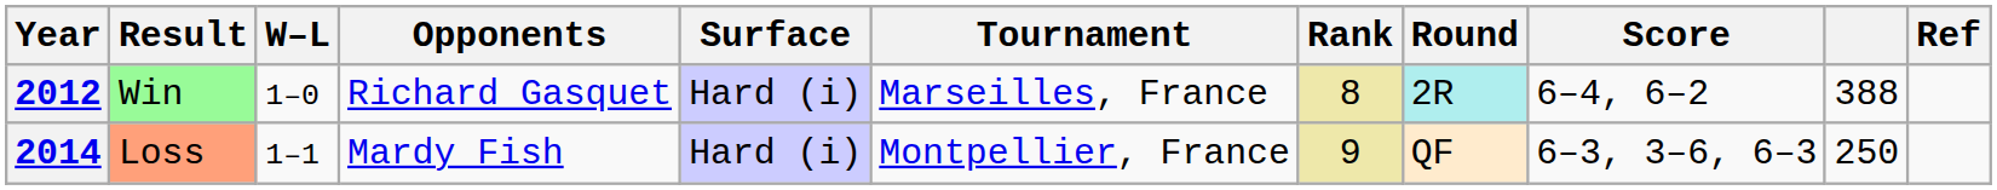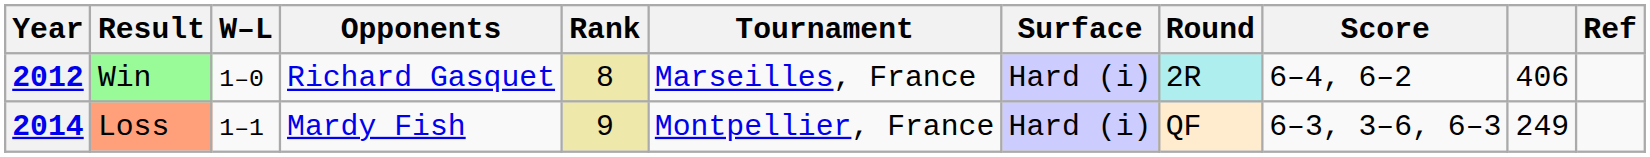columns swapped: Rank <-> Surface
2012 | column 10: 388 -> 406
2014 | column 10: 250 -> 249
